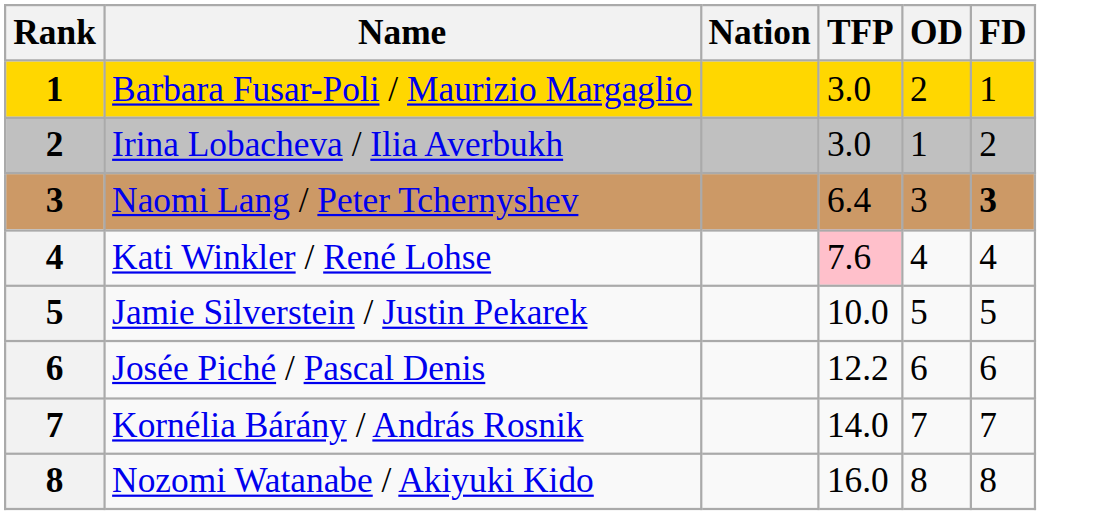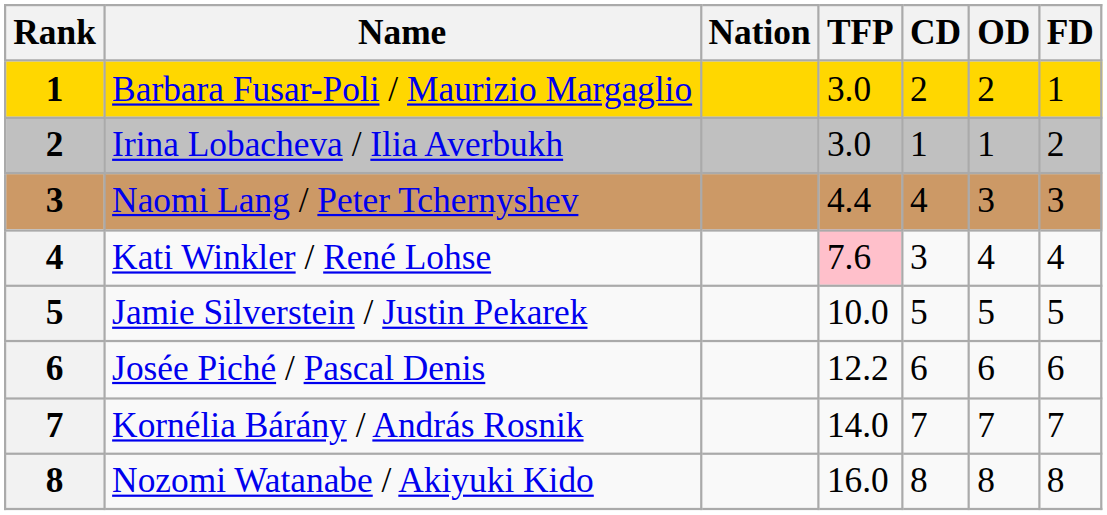+ column: CD | 2 | 1 | 4 | 3 | 5 | 6 | 7 | 8
Naomi Lang / Peter Tchernyshev | TFP: 6.4 -> 4.4
Naomi Lang / Peter Tchernyshev | FD: bold -> normal
